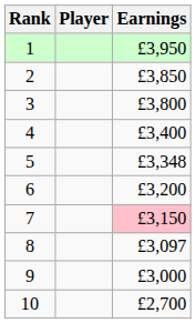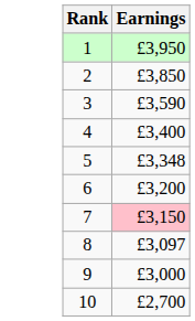- column: Player
3 | Earnings: £3,800 -> £3,590
